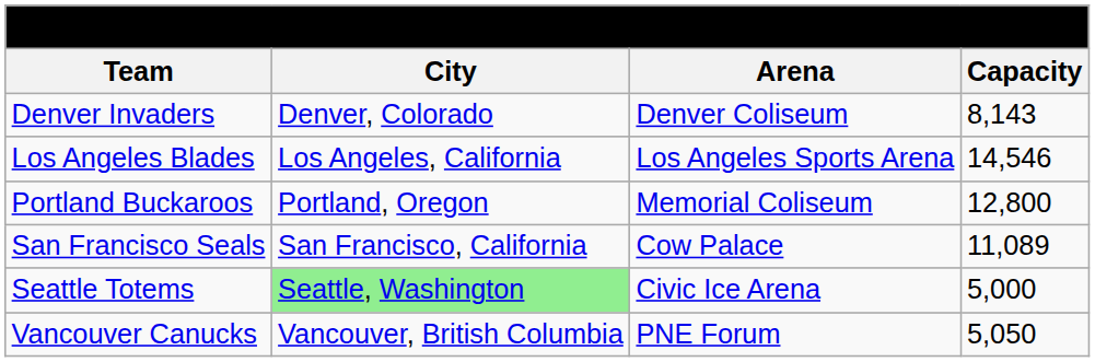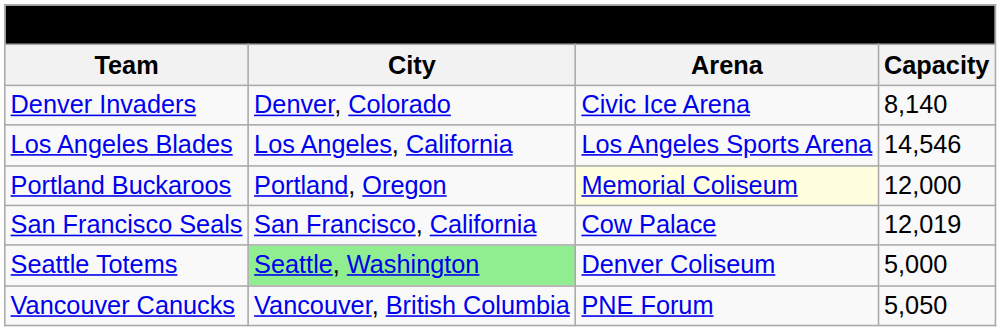Denver Invaders | Arena: Denver Coliseum -> Civic Ice Arena
Denver Invaders | Capacity: 8,143 -> 8,140
Portland Buckaroos | Arena: no background -> lightyellow background
Portland Buckaroos | Capacity: 12,800 -> 12,000
San Francisco Seals | Capacity: 11,089 -> 12,019
Seattle Totems | Arena: Civic Ice Arena -> Denver Coliseum
